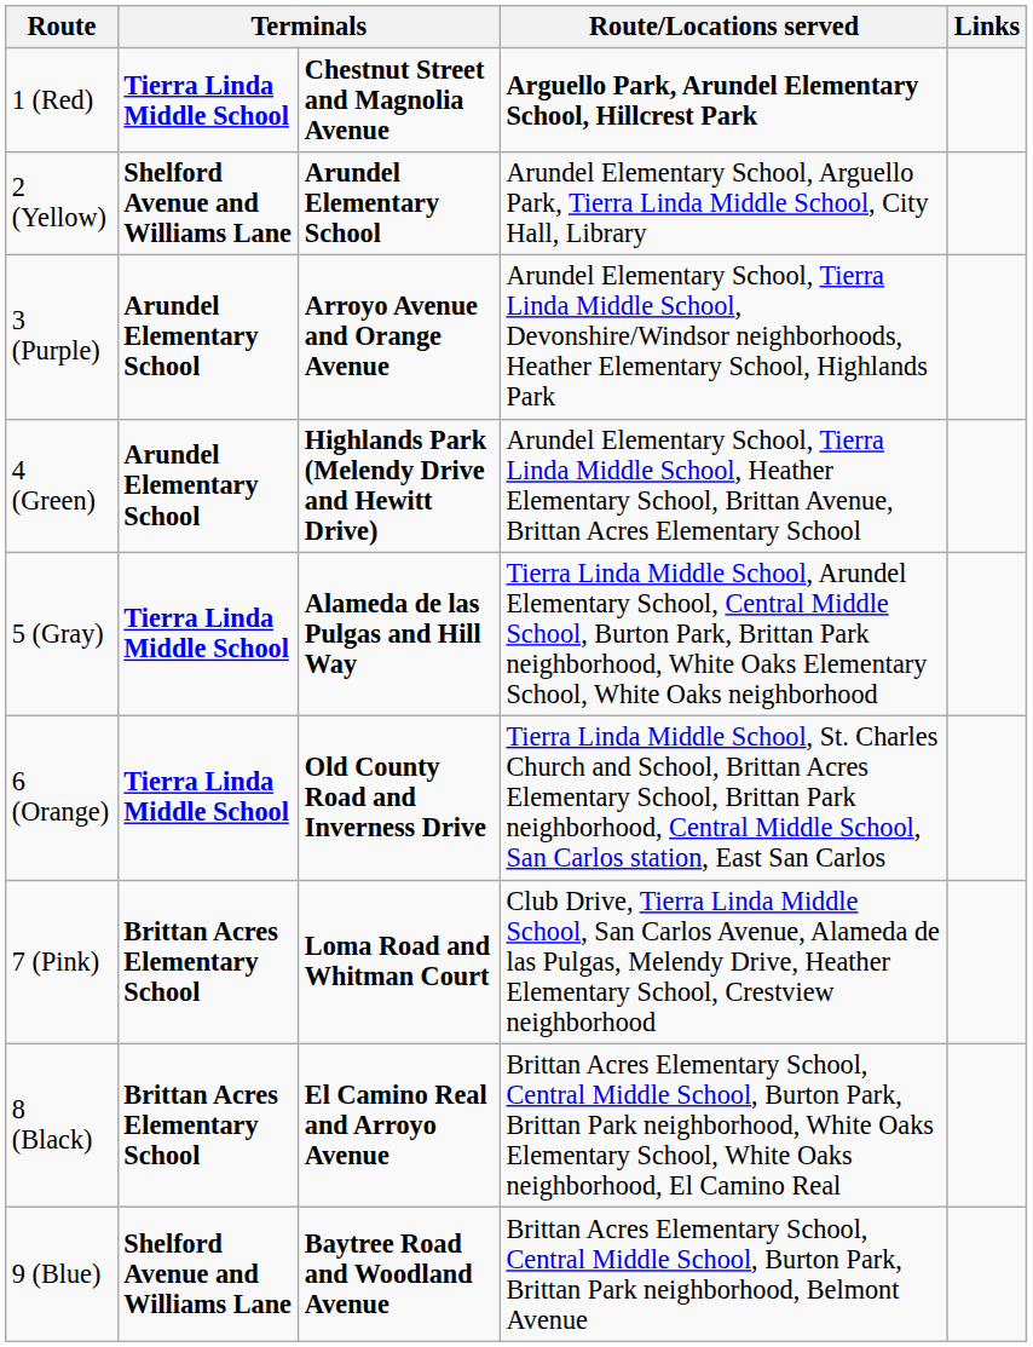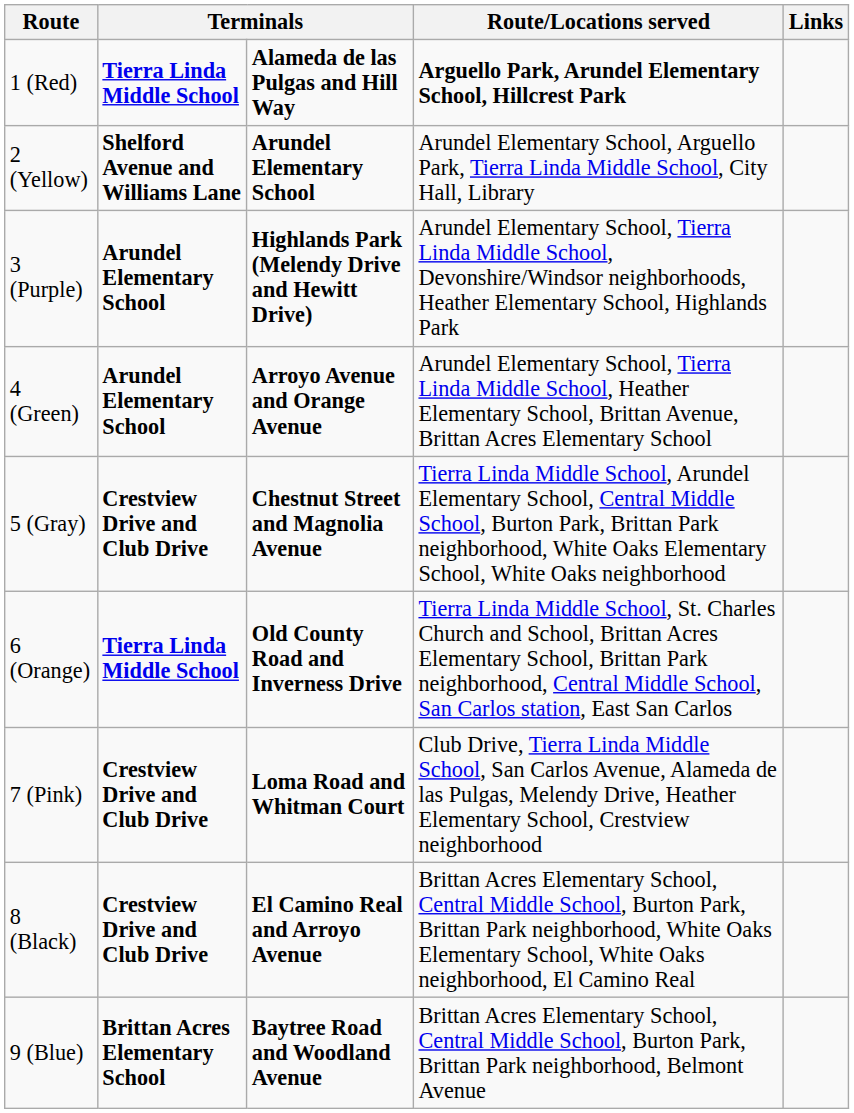1 (Red) | column 3: Chestnut Street and Magnolia Avenue -> Alameda de las Pulgas and Hill Way
3 (Purple) | column 3: Arroyo Avenue and Orange Avenue -> Highlands Park (Melendy Drive and Hewitt Drive)
4 (Green) | column 3: Highlands Park (Melendy Drive and Hewitt Drive) -> Arroyo Avenue and Orange Avenue
5 (Gray) | column 2: Tierra Linda Middle School -> Crestview Drive and Club Drive
5 (Gray) | column 3: Alameda de las Pulgas and Hill Way -> Chestnut Street and Magnolia Avenue
7 (Pink) | column 2: Brittan Acres Elementary School -> Crestview Drive and Club Drive
8 (Black) | column 2: Brittan Acres Elementary School -> Crestview Drive and Club Drive
9 (Blue) | column 2: Shelford Avenue and Williams Lane -> Brittan Acres Elementary School
